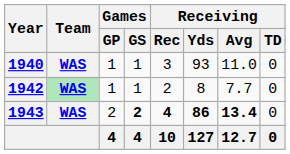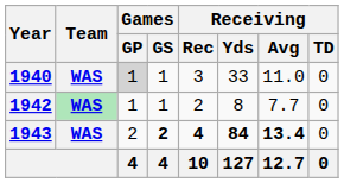1940 | Games / GP: no background -> lightgrey background
1940 | Receiving / Yds: 93 -> 33
1943 | Receiving / Yds: 86 -> 84
